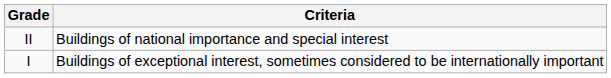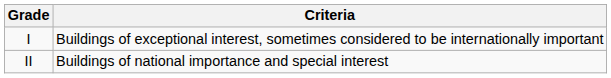rows swapped: I <-> II
